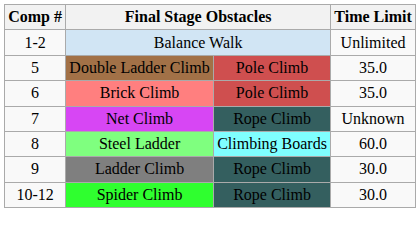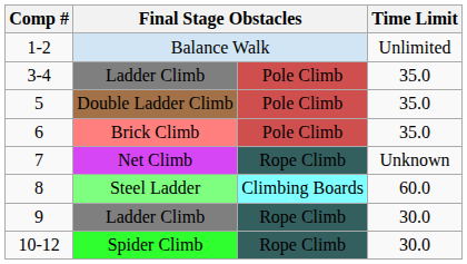+ row: 3-4 | Ladder Climb | Pole Climb | 35.0
